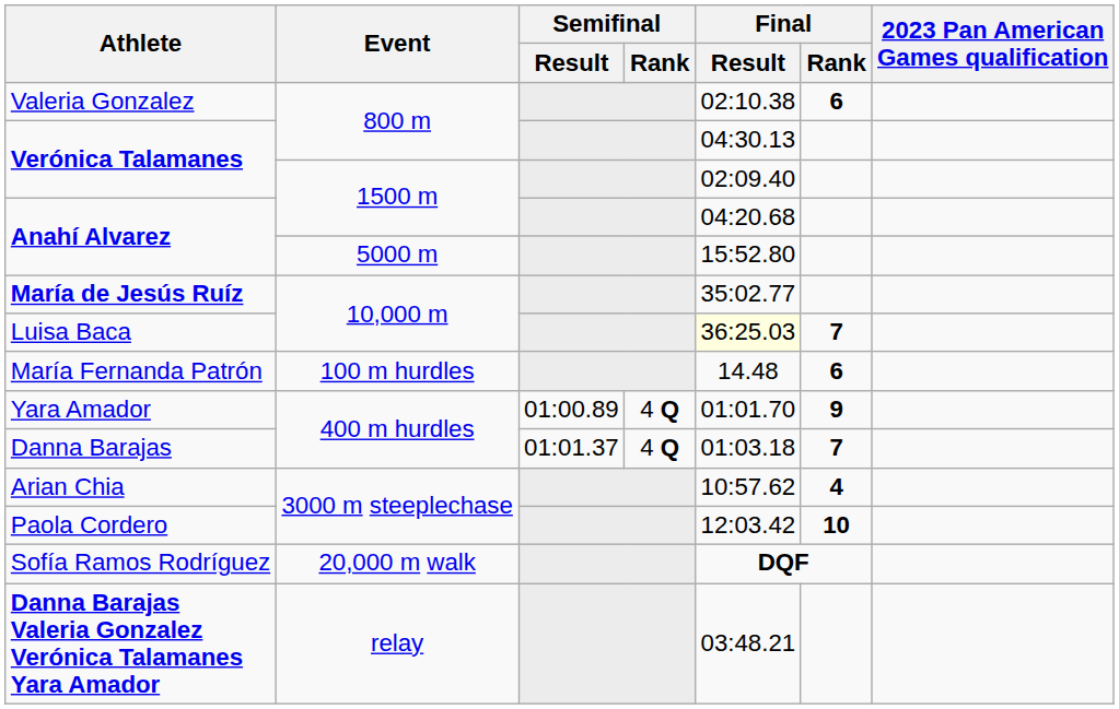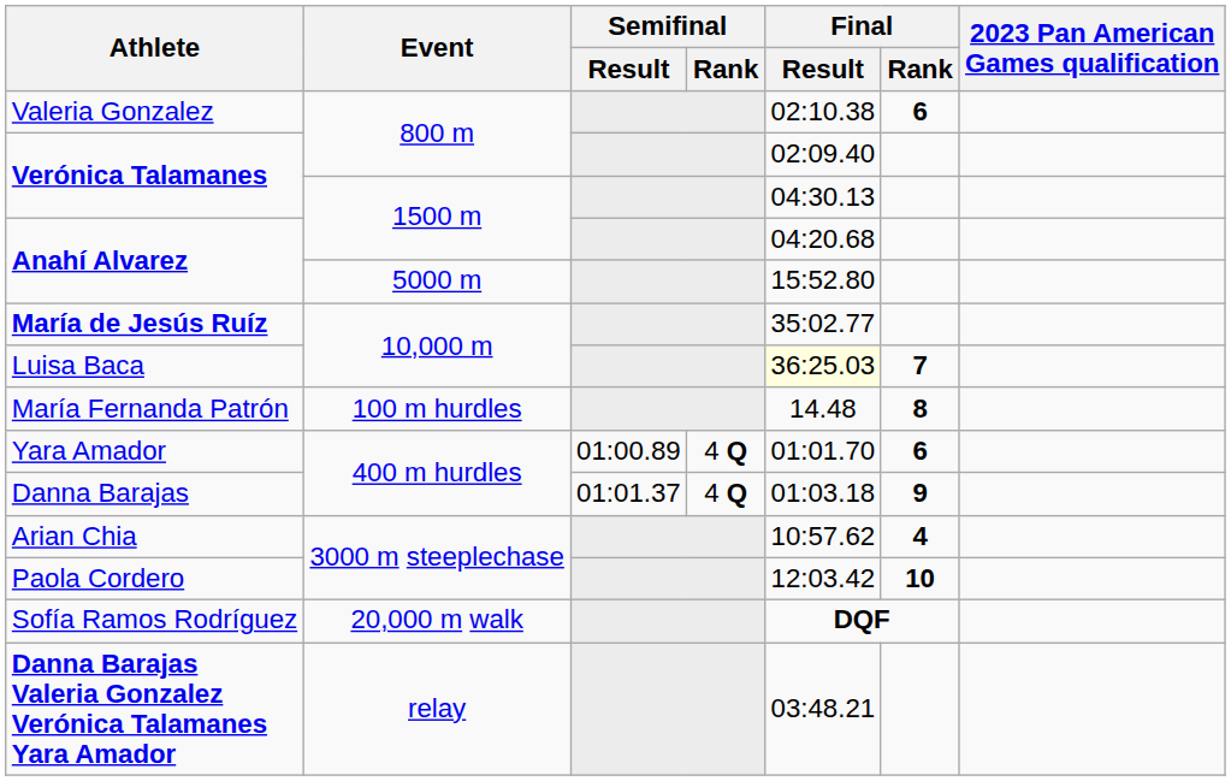Verónica Talamanes / 800 m | Final / Result: 04:30.13 -> 02:09.40
Verónica Talamanes / 1500 m | Final / Result: 02:09.40 -> 04:30.13
María Fernanda Patrón | Final / Rank: 6 -> 8
Yara Amador | Final / Rank: 9 -> 6
Danna Barajas | Final / Rank: 7 -> 9
